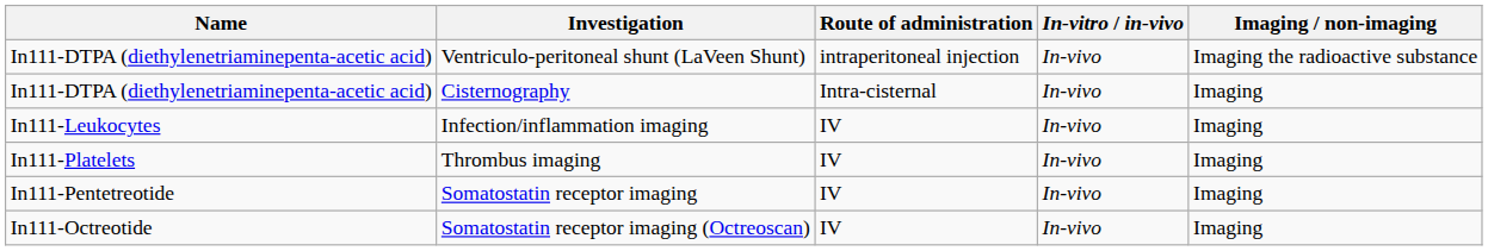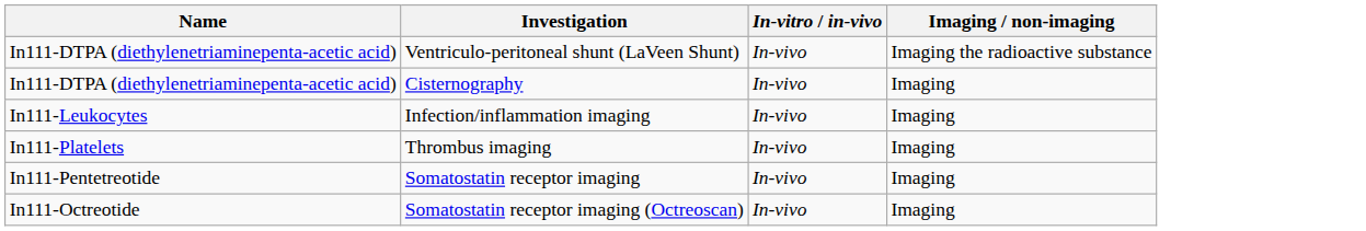- column: Route of administration | intraperitoneal injection | Intra-cisternal | IV | IV | IV | IV
